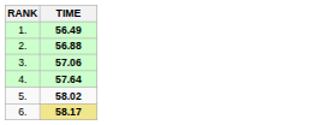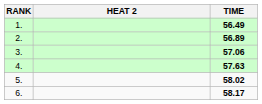+ column: HEAT 2
2. | TIME: 56.88 -> 56.89
4. | TIME: 57.64 -> 57.63
6. | TIME: khaki background -> no background
